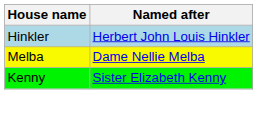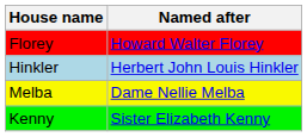+ row: Florey | Howard Walter Florey
